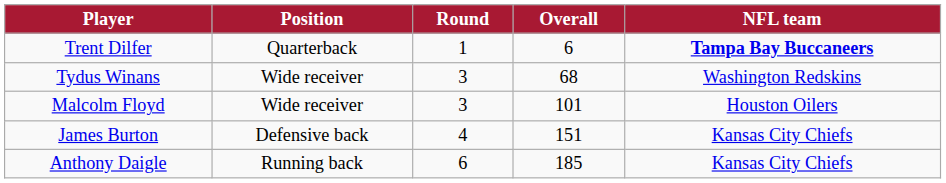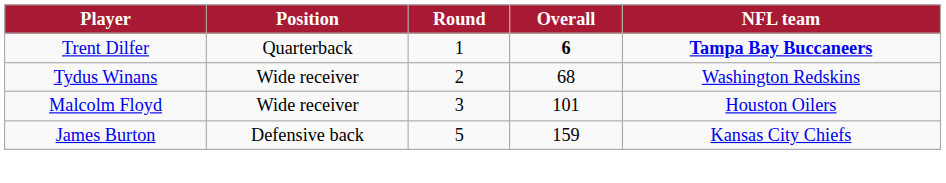Trent Dilfer | Overall: normal -> bold
Tydus Winans | Round: 3 -> 2
James Burton | Round: 4 -> 5
James Burton | Overall: 151 -> 159
- row: Anthony Daigle | Running back | 6 | 185 | Kansas City Chiefs
